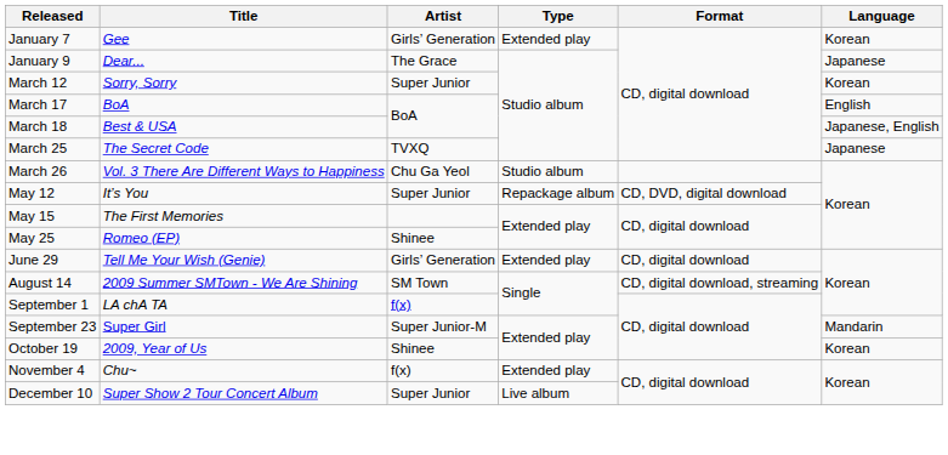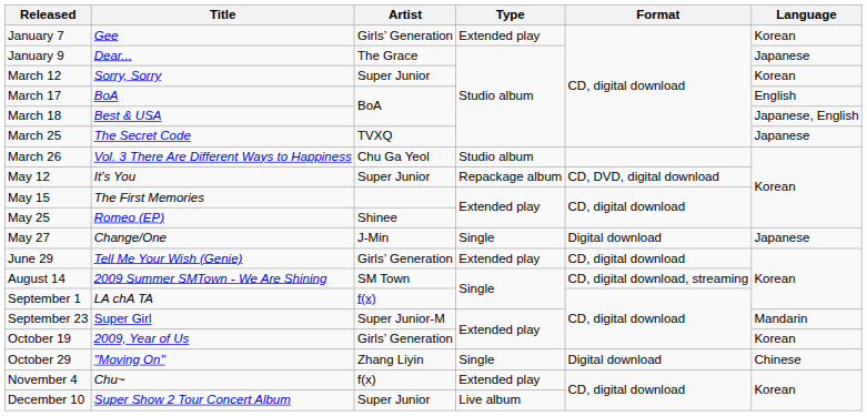+ row: May 27 | Change/One | J-Min | Single | Digital download | Japanese
October 19 | Artist: Shinee -> Girls’ Generation
+ row: October 29 | "Moving On" | Zhang Liyin | Single | Digital download | Chinese
